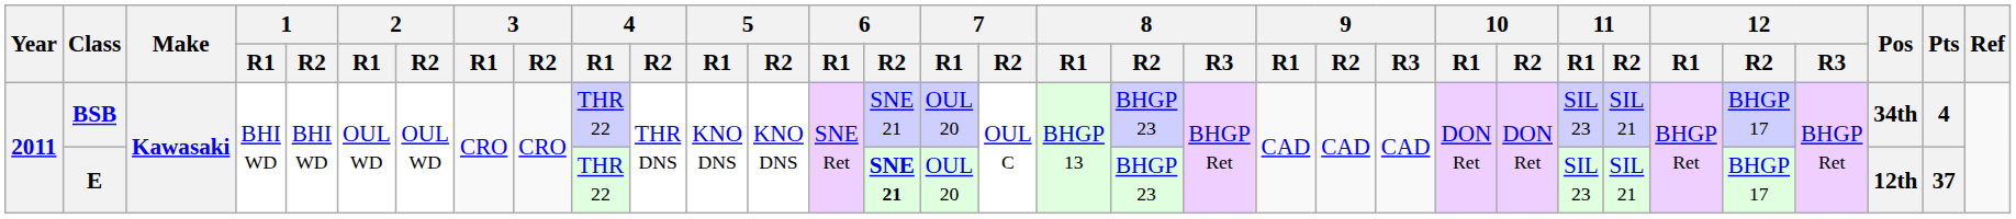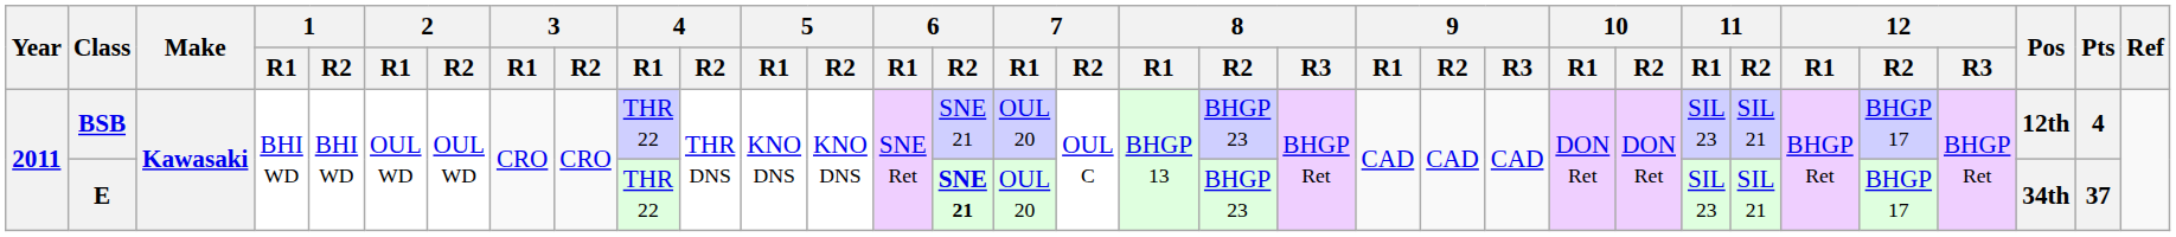BSB | Pos: 34th -> 12th
E | Pos: 12th -> 34th
